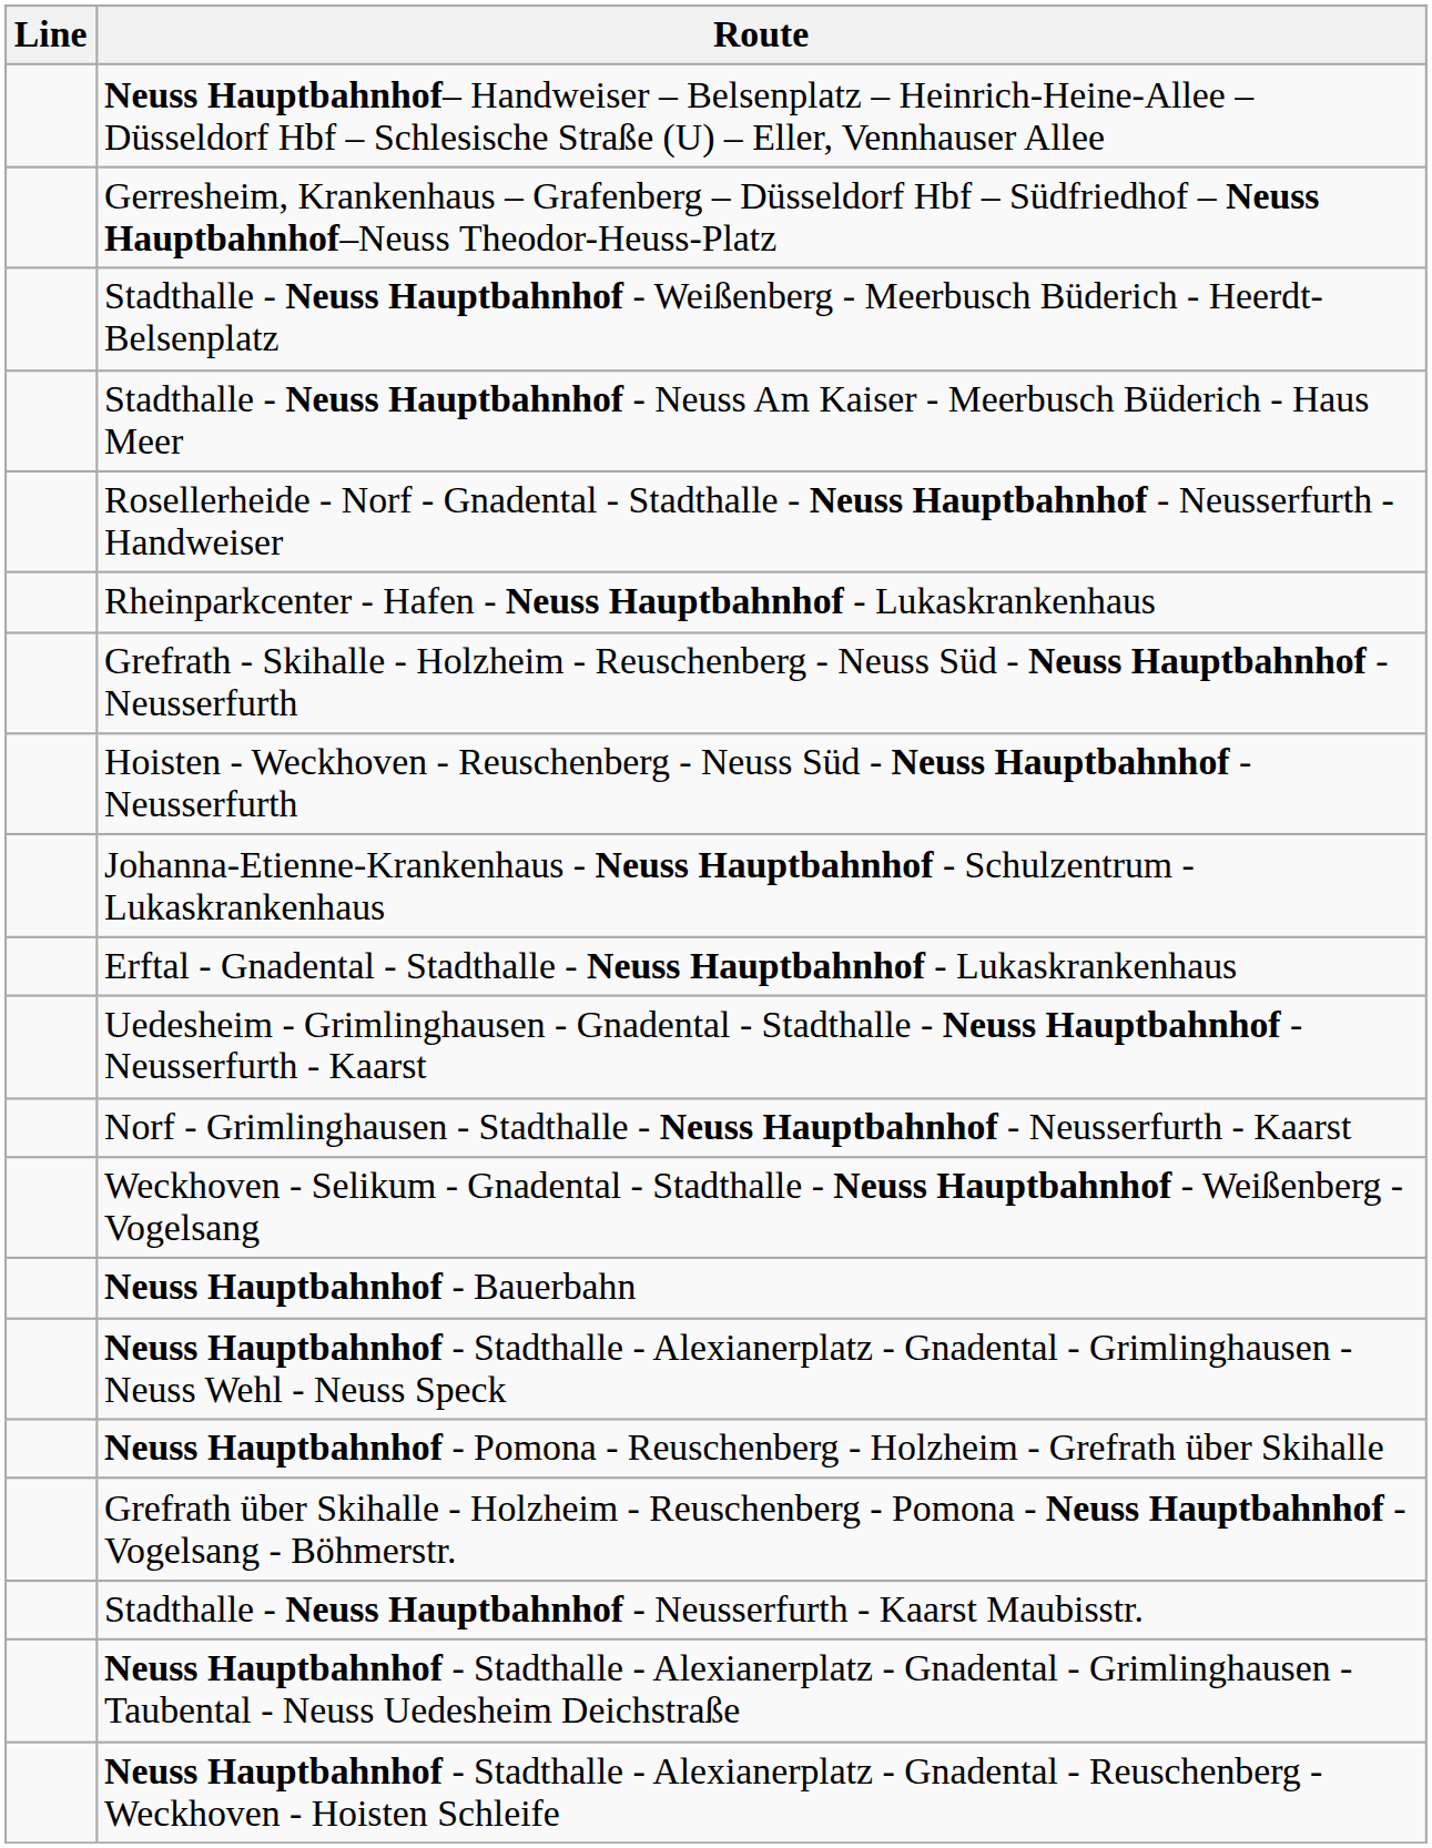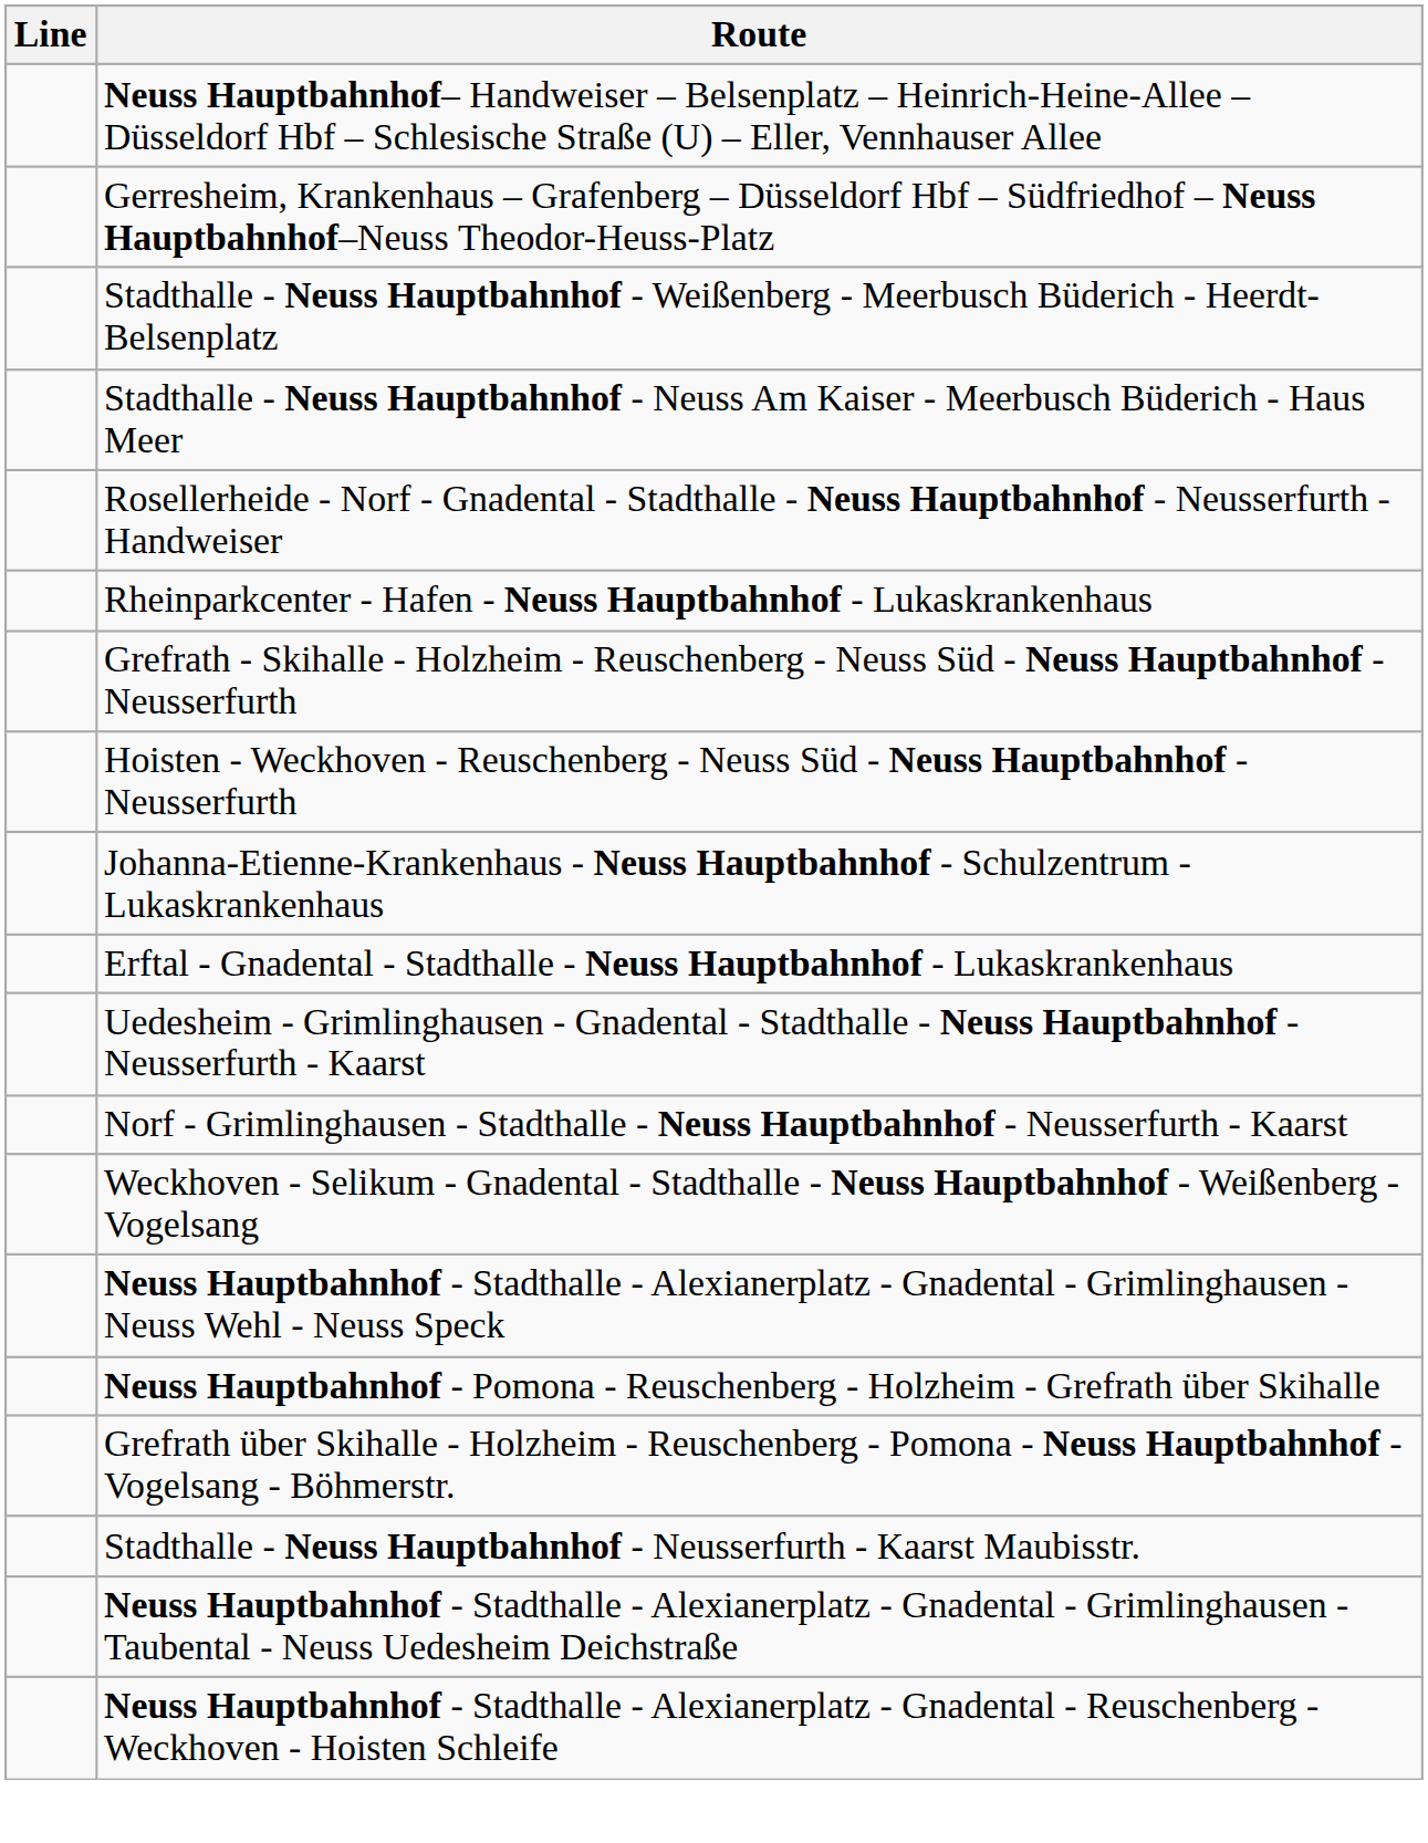- row: Neuss Hauptbahnhof - Bauerbahn
